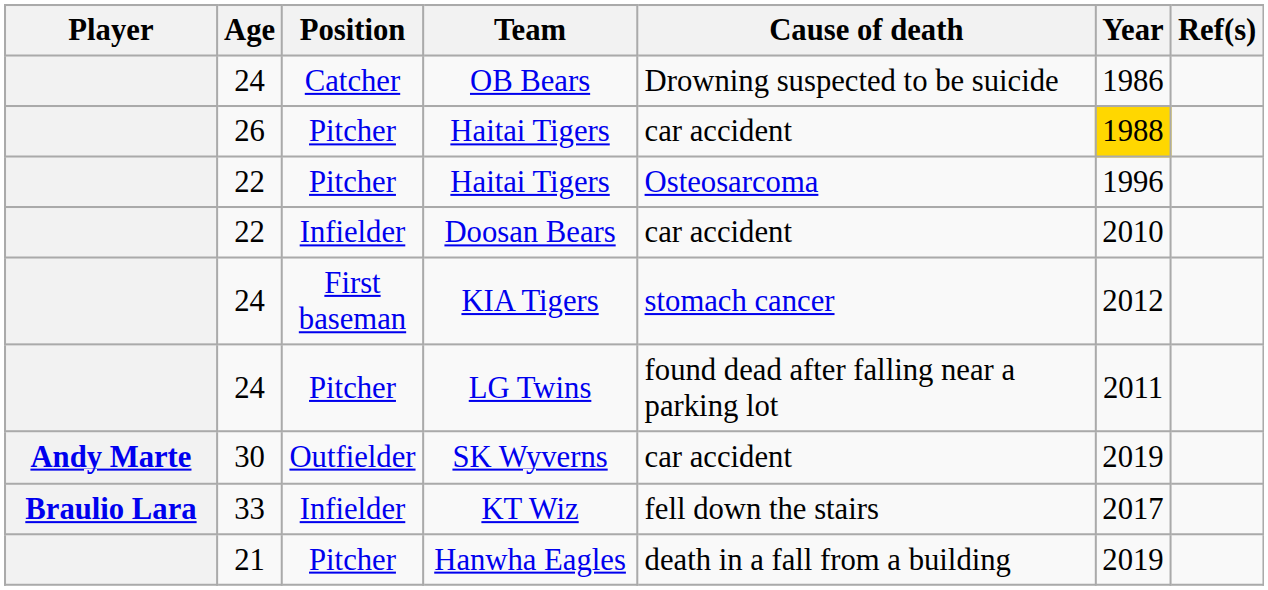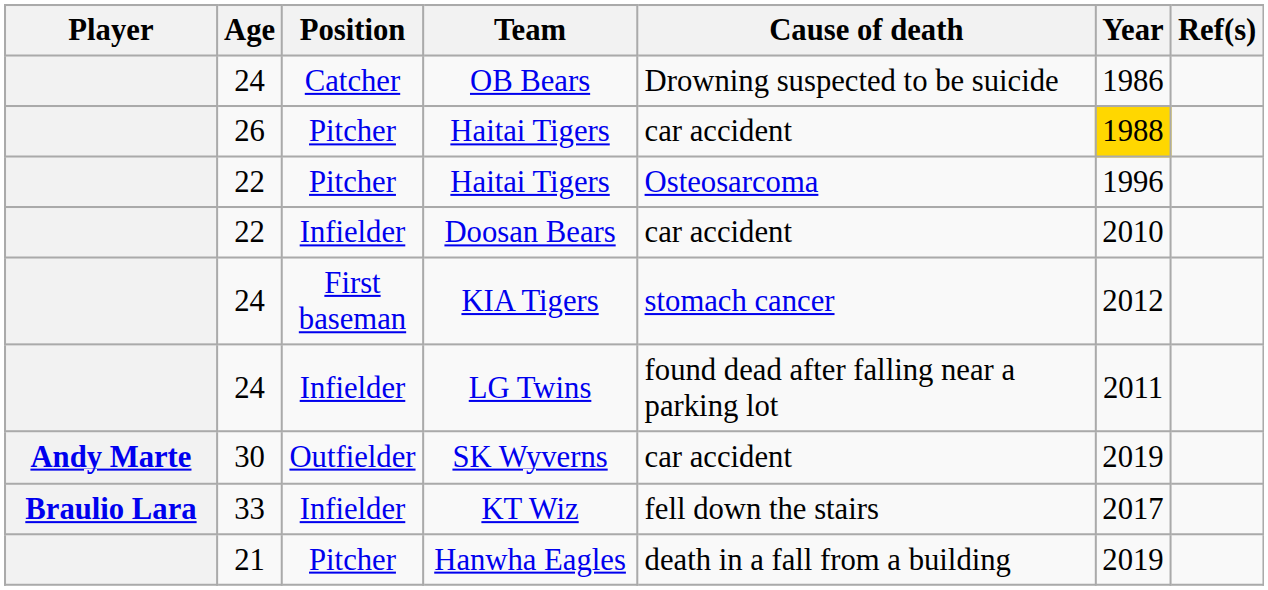LG Twins | Position: Pitcher -> Infielder
